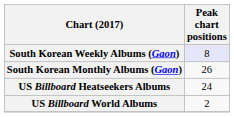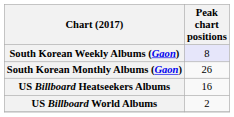US Billboard Heatseekers Albums | Peak chart positions: 24 -> 16
